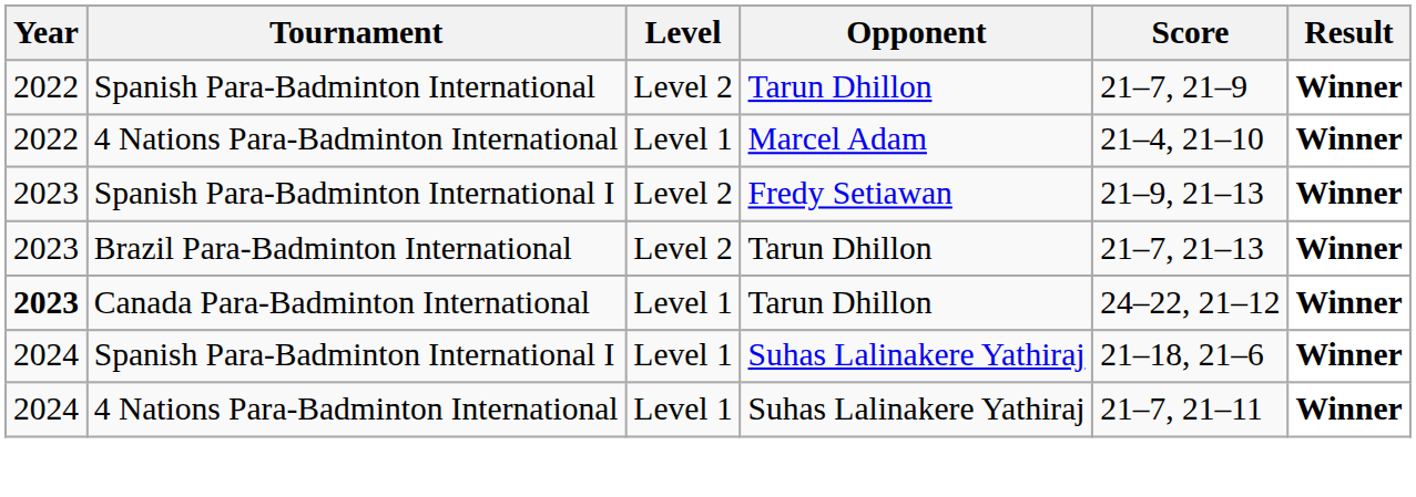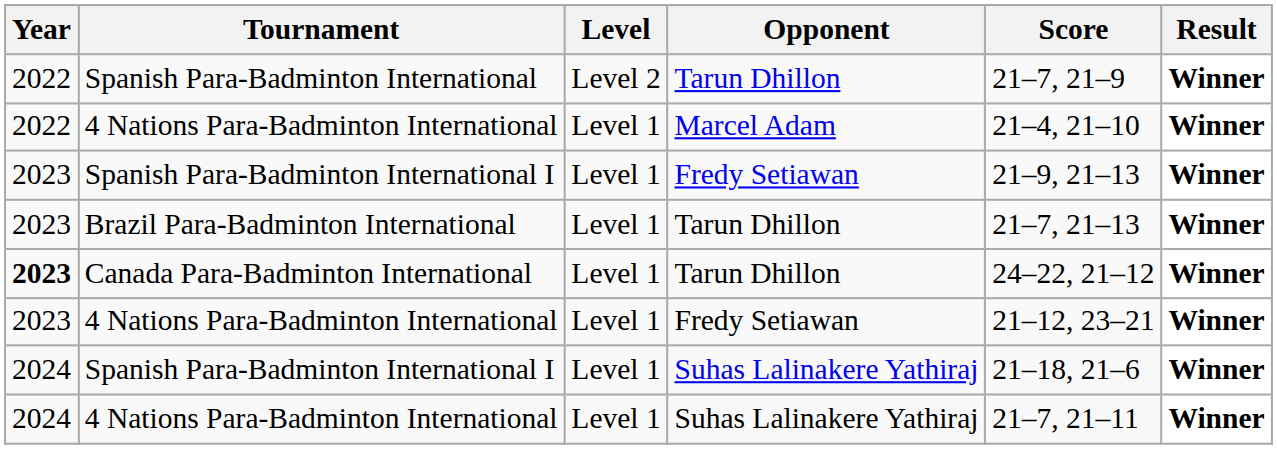Spanish Para-Badminton International I / Fredy Setiawan | Level: Level 2 -> Level 1
Brazil Para-Badminton International | Level: Level 2 -> Level 1
+ row: 2023 | 4 Nations Para-Badminton International | Level 1 | Fredy Setiawan | 21–12, 23–21 | Winner
